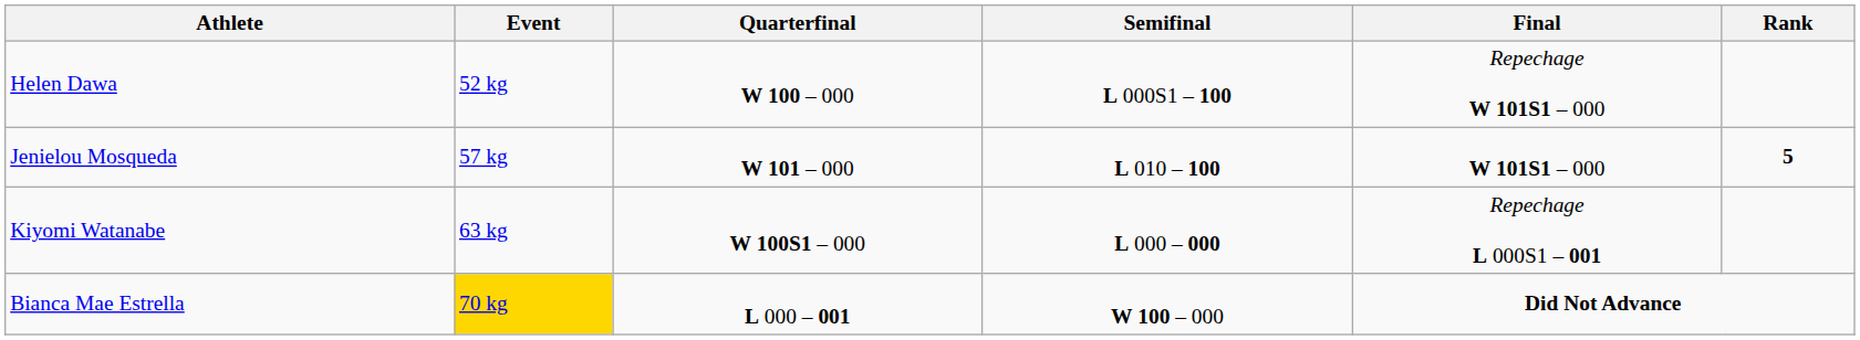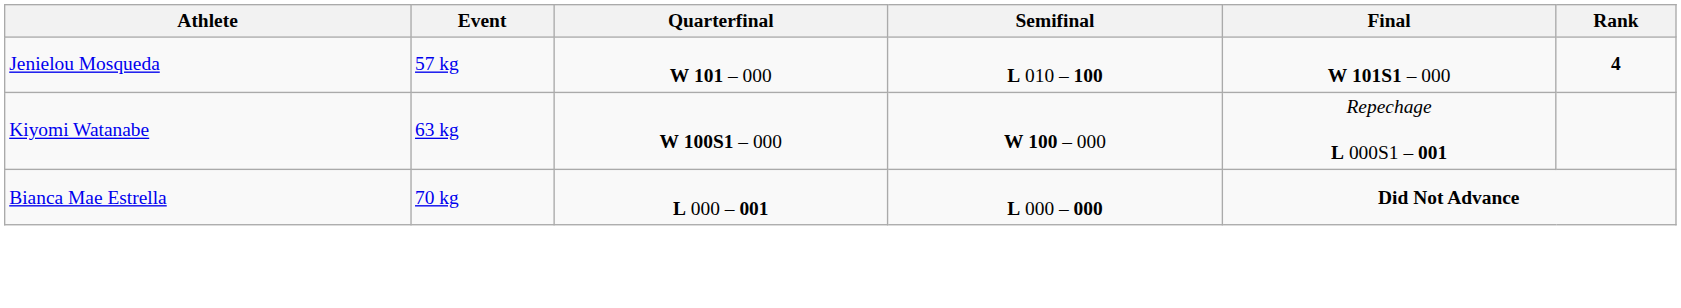- row: Helen Dawa | 52 kg | W 100 – 000 | L 000S1 – 100 | Repechage W 101S1 – 000
Jenielou Mosqueda | Rank: 5 -> 4
Kiyomi Watanabe | Semifinal: L 000 – 000 -> W 100 – 000
Bianca Mae Estrella | Event: gold background -> no background
Bianca Mae Estrella | Semifinal: W 100 – 000 -> L 000 – 000
